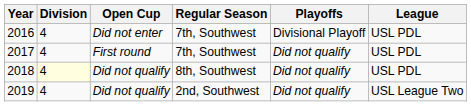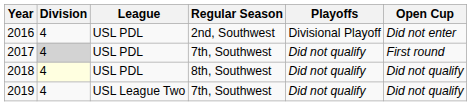columns swapped: League <-> Open Cup
2016 | Regular Season: 7th, Southwest -> 2nd, Southwest
2017 | Division: no background -> lightgrey background
2019 | Regular Season: 2nd, Southwest -> 7th, Southwest
